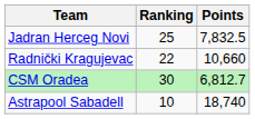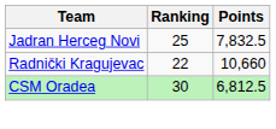CSM Oradea | Points: 6,812.7 -> 6,812.5
- row: Astrapool Sabadell | 10 | 18,740
